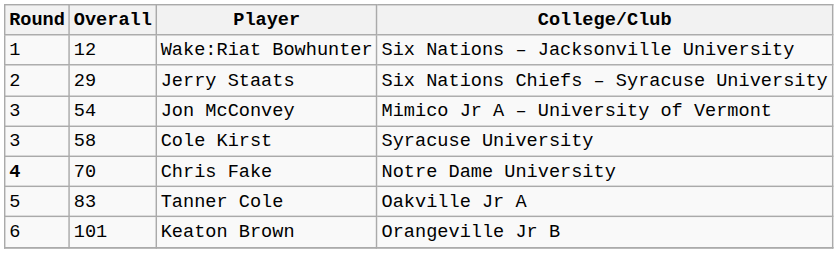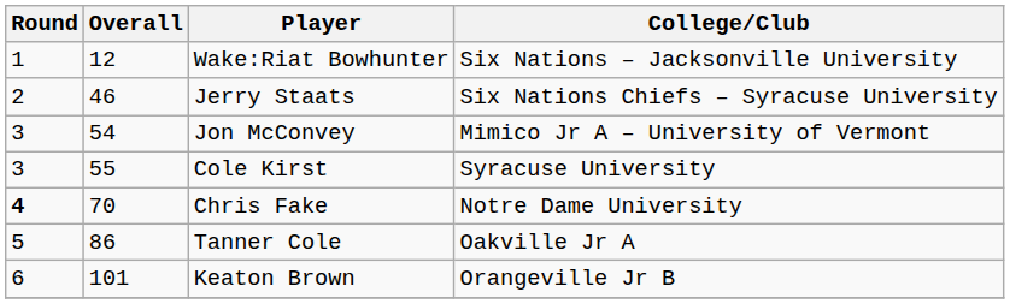Jerry Staats | Overall: 29 -> 46
Cole Kirst | Overall: 58 -> 55
Tanner Cole | Overall: 83 -> 86
